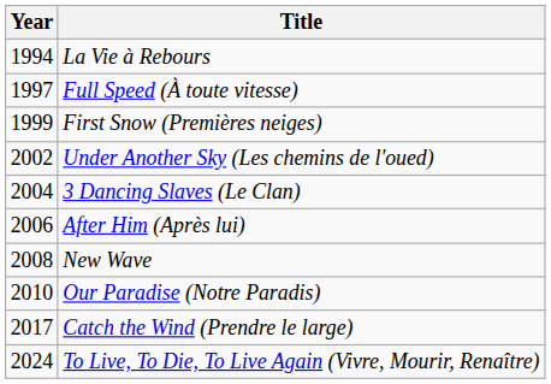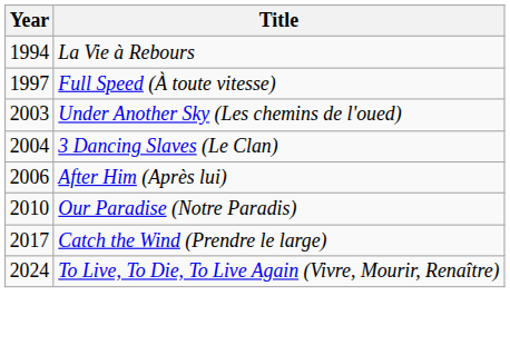- row: 1999 | First Snow (Premières neiges)
Under Another Sky (Les chemins de l'oued) | Year: 2002 -> 2003
- row: 2008 | New Wave
